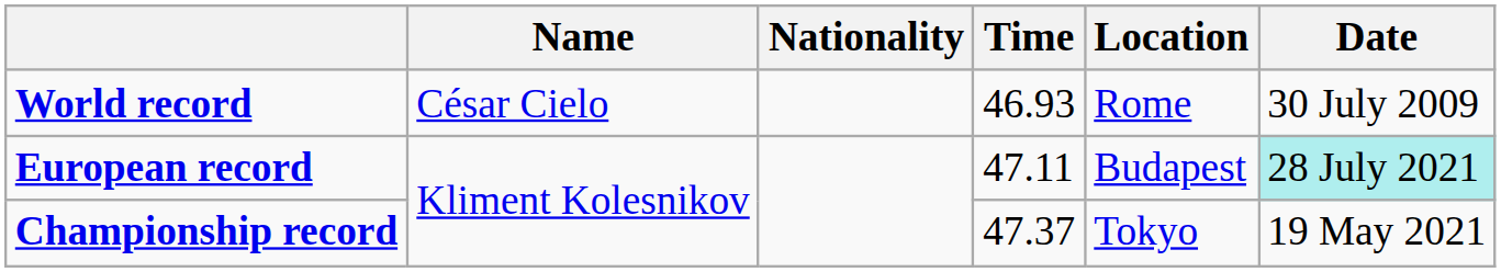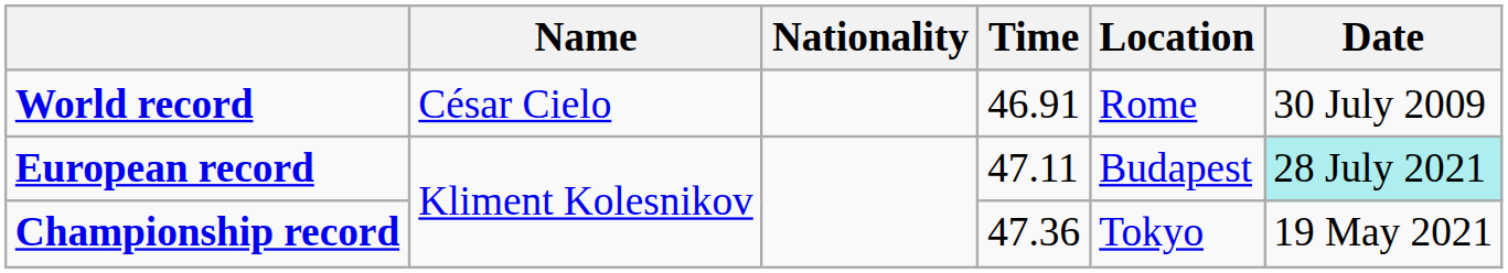World record | Time: 46.93 -> 46.91
Championship record | Time: 47.37 -> 47.36
